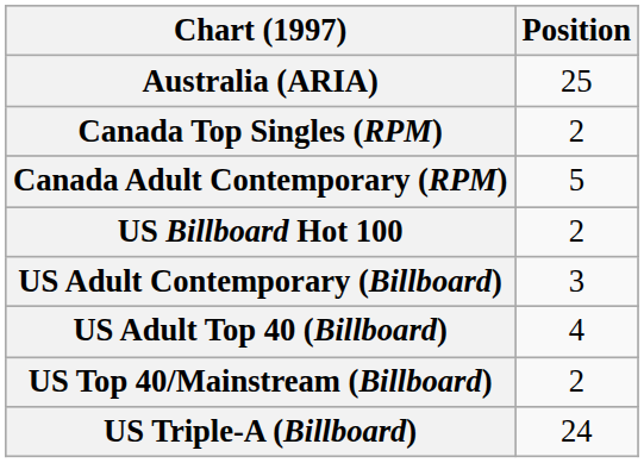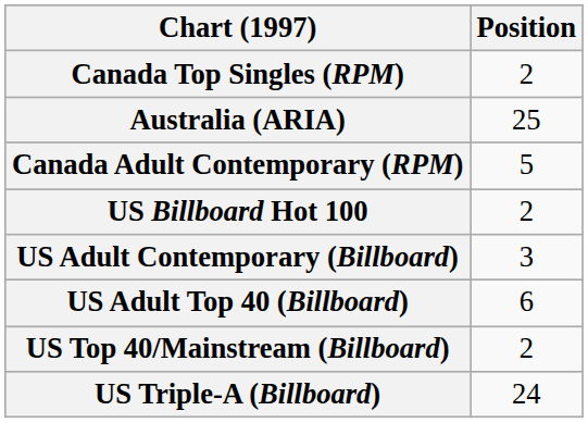rows swapped: Australia (ARIA) <-> Canada Top Singles (RPM)
US Adult Top 40 (Billboard) | Position: 4 -> 6
